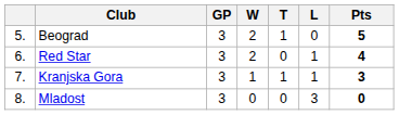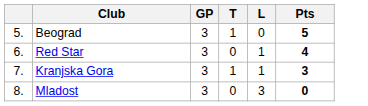- column: W | 2 | 2 | 1 | 0
